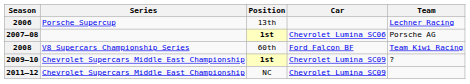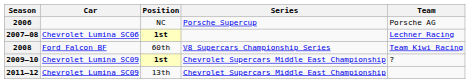columns swapped: Series <-> Car
2006 | Position: 13th -> NC
2006 | Team: Lechner Racing -> Porsche AG
2007–08 | Team: Porsche AG -> Lechner Racing
2011–12 | Position: NC -> 13th
